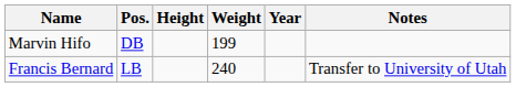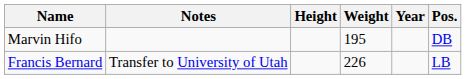columns swapped: Pos. <-> Notes
Marvin Hifo | Weight: 199 -> 195
Francis Bernard | Weight: 240 -> 226
